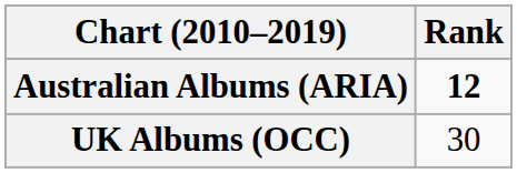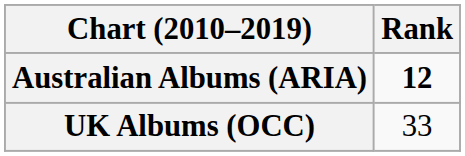UK Albums (OCC) | Rank: 30 -> 33
